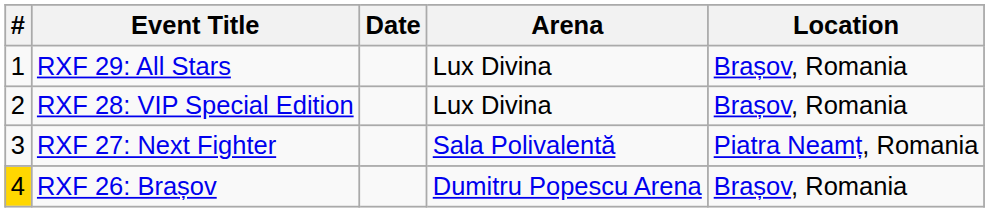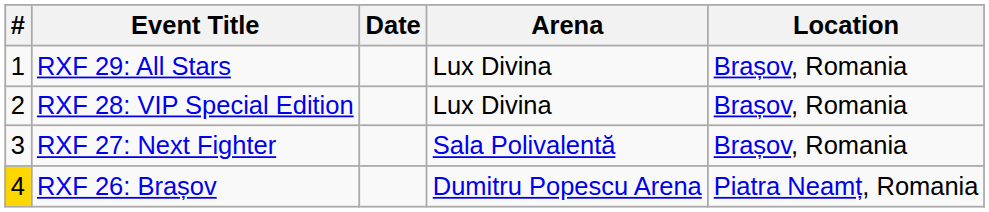RXF 27: Next Fighter | Location: Piatra Neamț, Romania -> Brașov, Romania
RXF 26: Brașov | Location: Brașov, Romania -> Piatra Neamț, Romania
